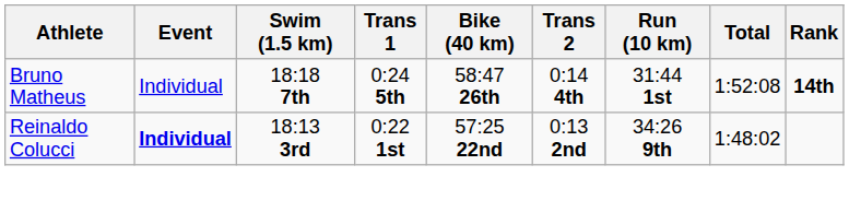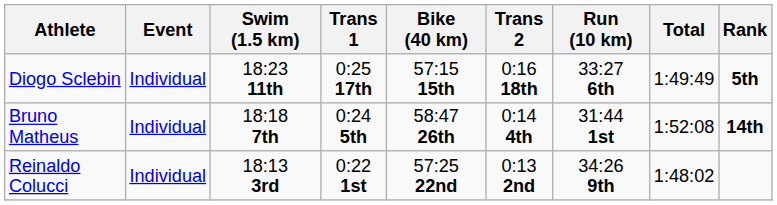+ row: Diogo Sclebin | Individual | 18:23 11th | 0:25 17th | 57:15 15th | 0:16 18th | 33:27 6th | 1:49:49 | 5th
Reinaldo Colucci | Event: bold -> normal
